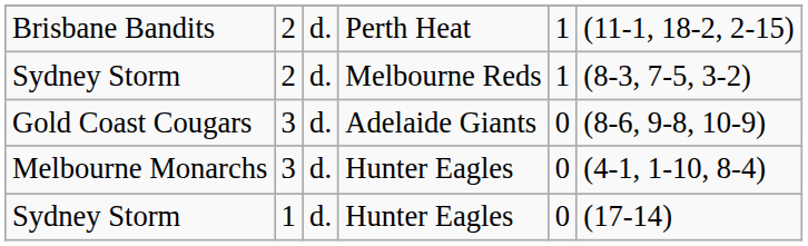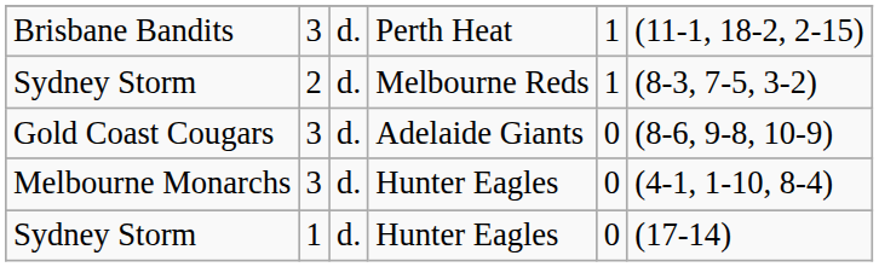Brisbane Bandits | column 2: 2 -> 3
